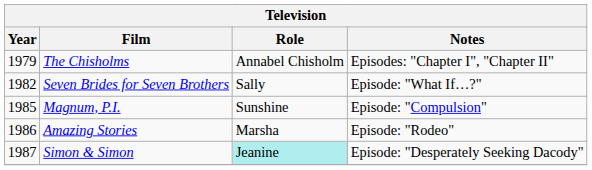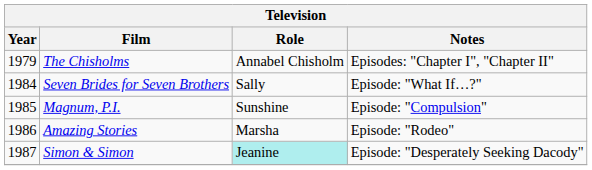Seven Brides for Seven Brothers | Year: 1982 -> 1984
